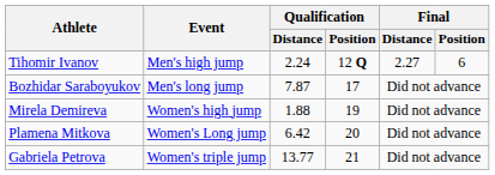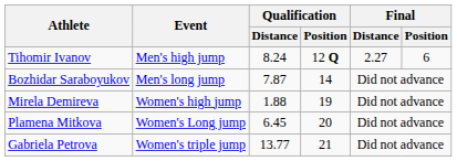Tihomir Ivanov | Qualification / Distance: 2.24 -> 8.24
Bozhidar Saraboyukov | Qualification / Position: 17 -> 14
Plamena Mitkova | Qualification / Distance: 6.42 -> 6.45
